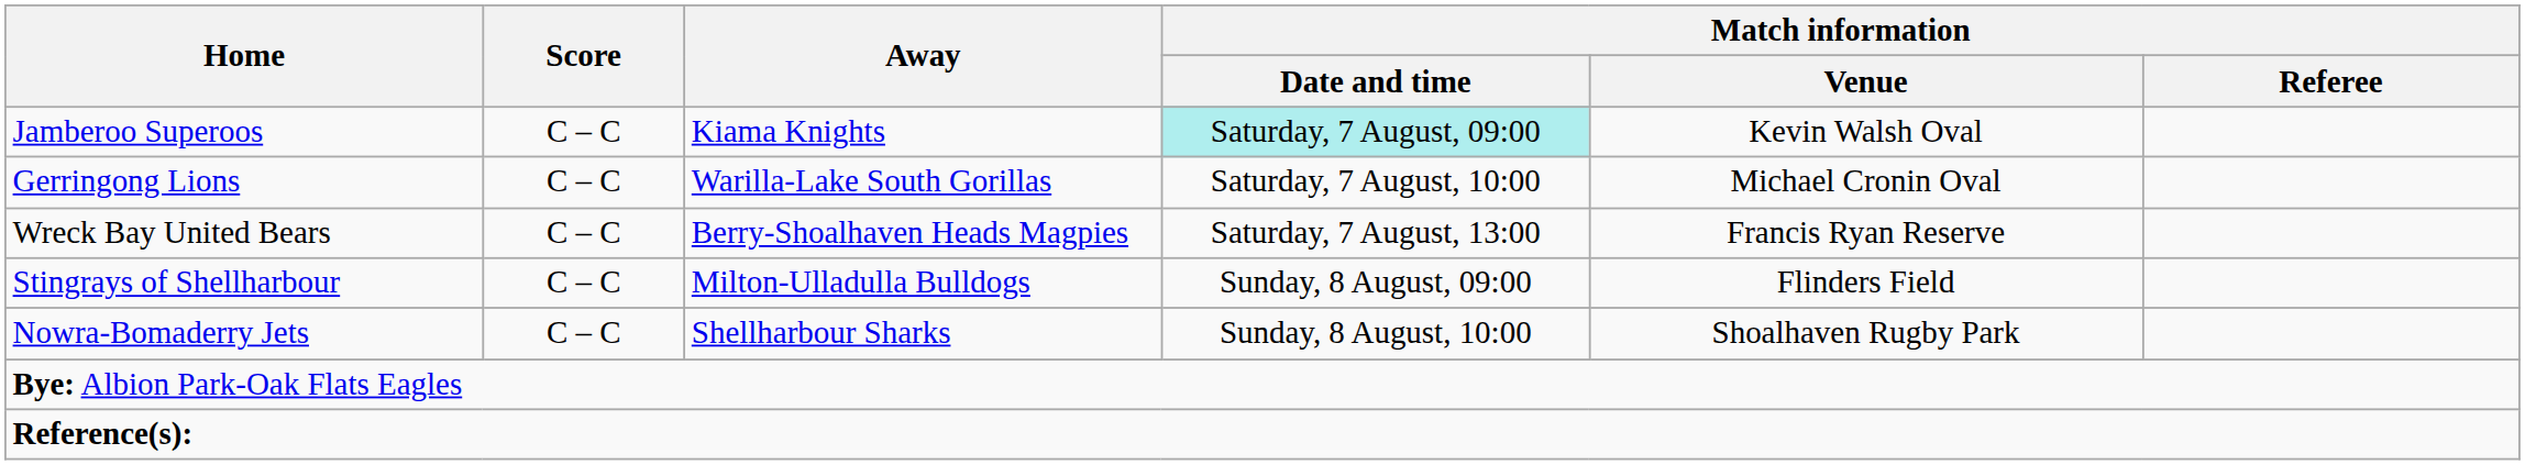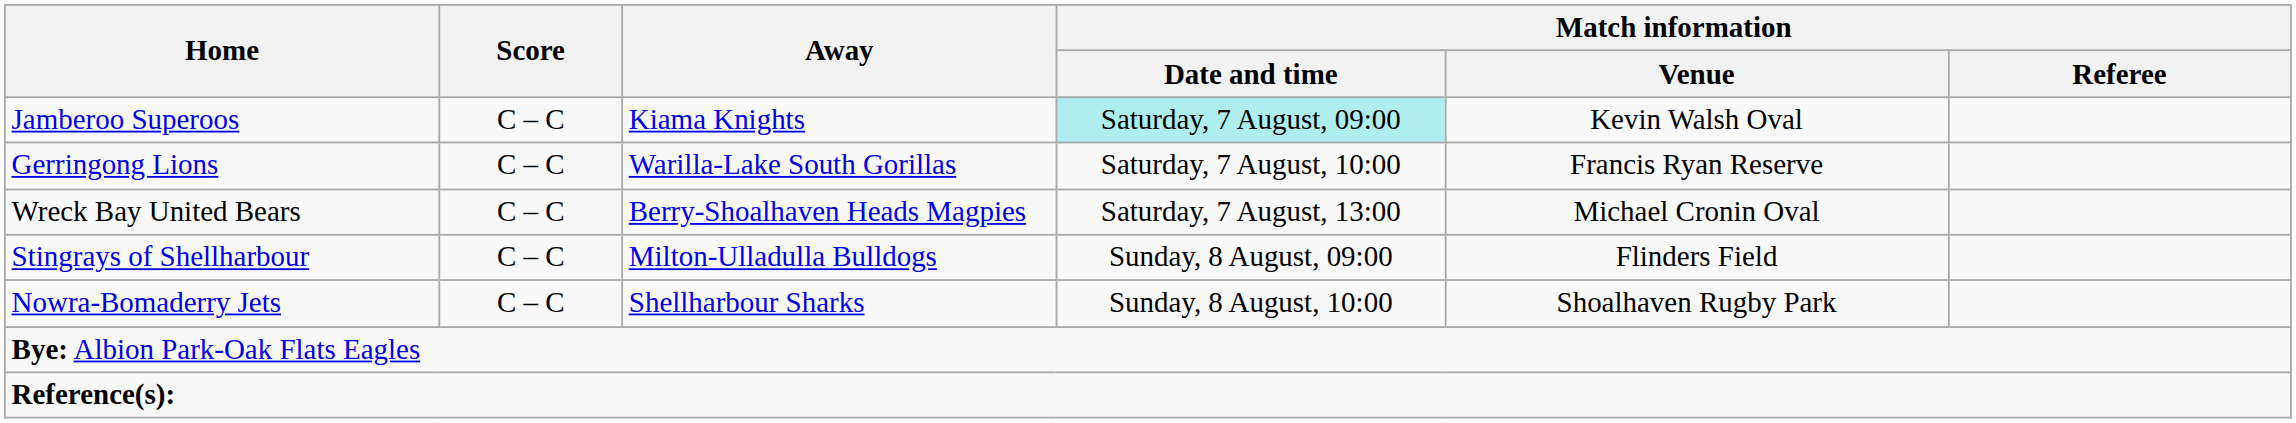Gerringong Lions | Match information / Venue: Michael Cronin Oval -> Francis Ryan Reserve
Wreck Bay United Bears | Match information / Venue: Francis Ryan Reserve -> Michael Cronin Oval
